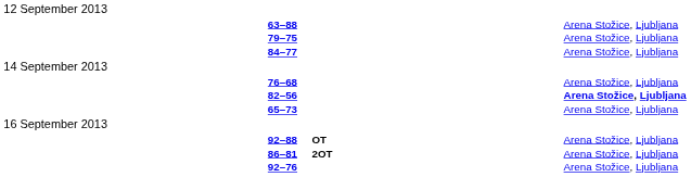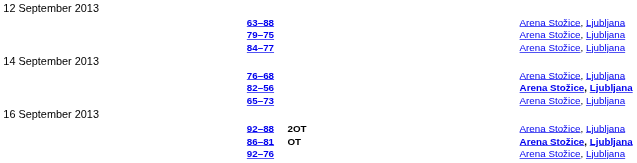92–88 | column 4: OT -> 2OT
86–81 | column 4: 2OT -> OT
86–81 | column 6: normal -> bold
